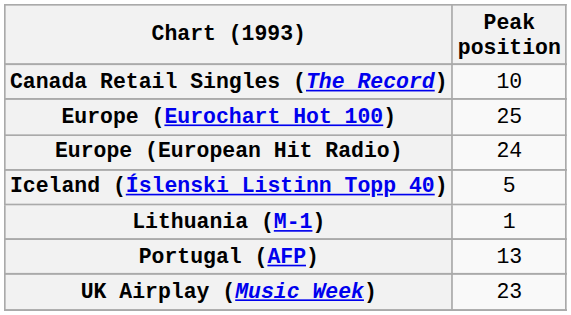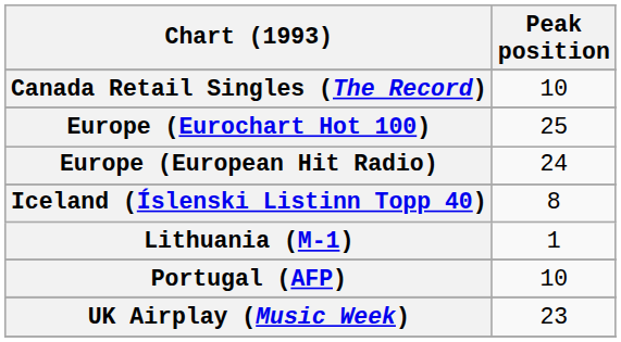Iceland (Íslenski Listinn Topp 40) | Peak position: 5 -> 8
Portugal (AFP) | Peak position: 13 -> 10
